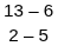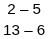rows swapped: 2 – 5 <-> 13 – 6
